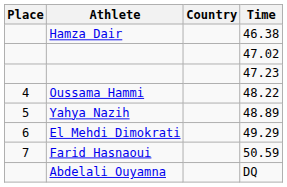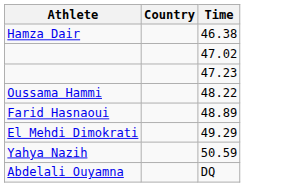- column: Place | 4 | 5 | 6 | 7
48.89 | Athlete: Yahya Nazih -> Farid Hasnaoui
50.59 | Athlete: Farid Hasnaoui -> Yahya Nazih
